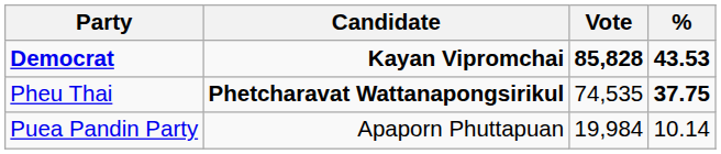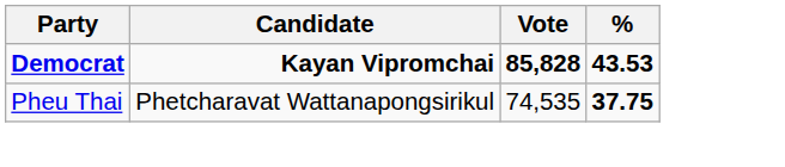Pheu Thai | Candidate: bold -> normal
- row: Puea Pandin Party | Apaporn Phuttapuan | 19,984 | 10.14
